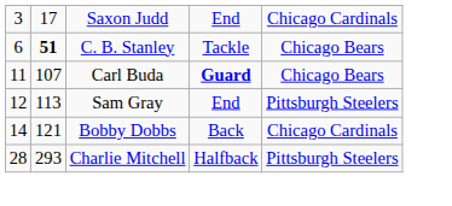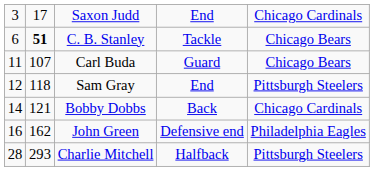Carl Buda | column 4: bold -> normal
Sam Gray | column 2: 113 -> 118
+ row: 16 | 162 | John Green | Defensive end | Philadelphia Eagles
